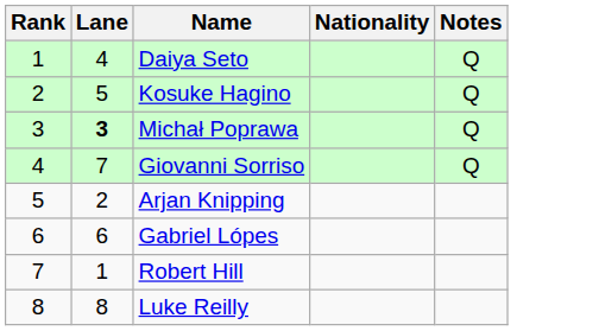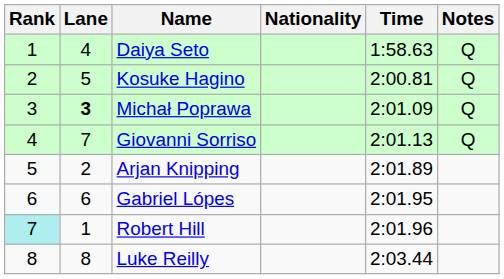+ column: Time | 1:58.63 | 2:00.81 | 2:01.09 | 2:01.13 | 2:01.89 | 2:01.95 | 2:01.96 | 2:03.44
Robert Hill | Rank: no background -> paleturquoise background
